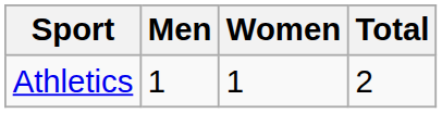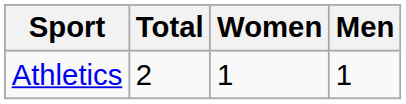columns swapped: Men <-> Total
